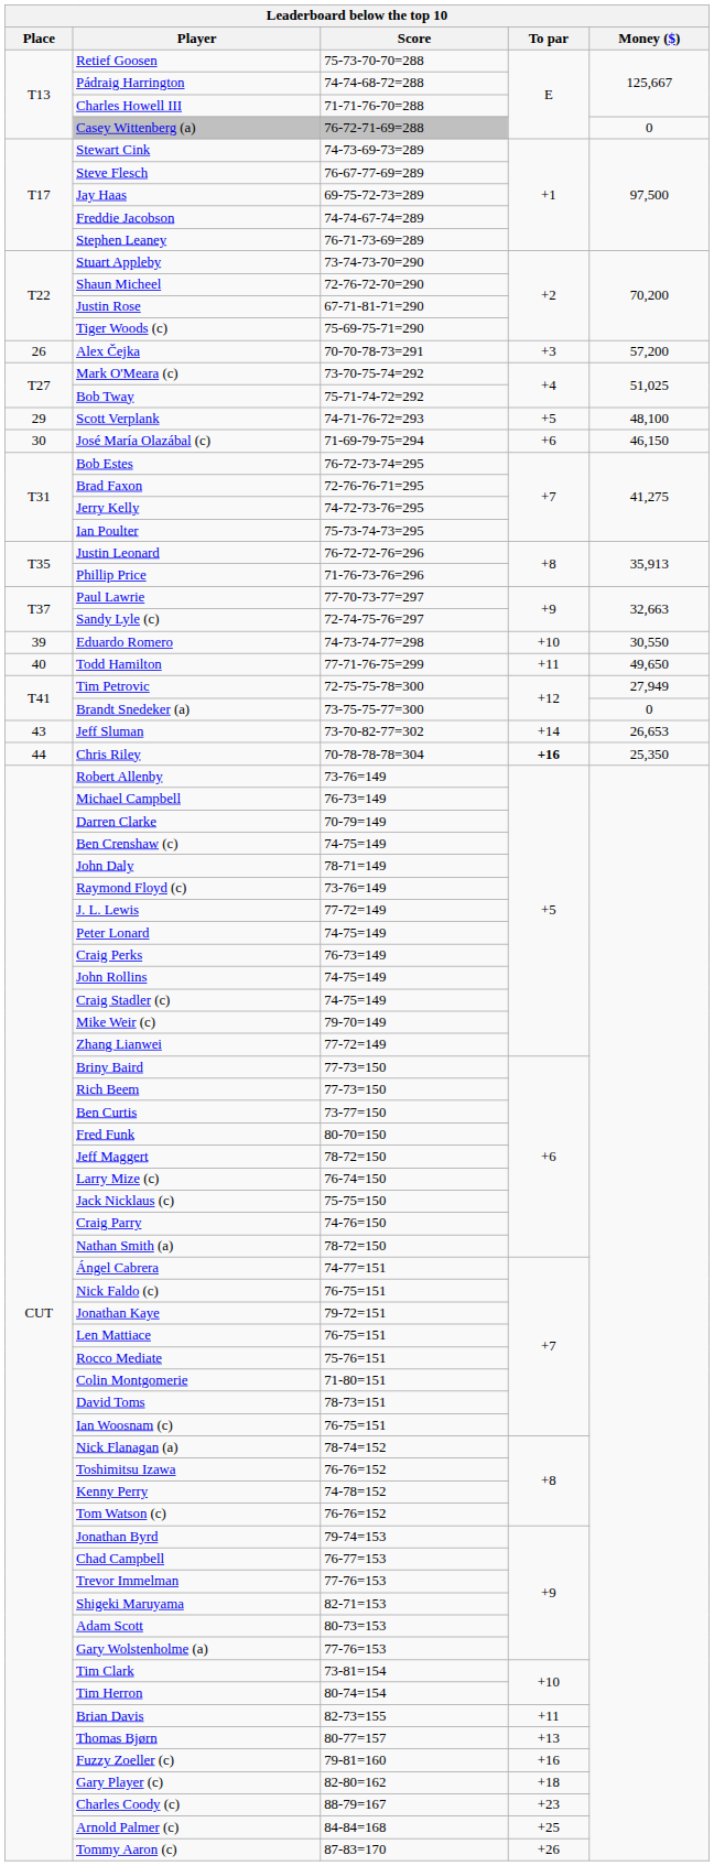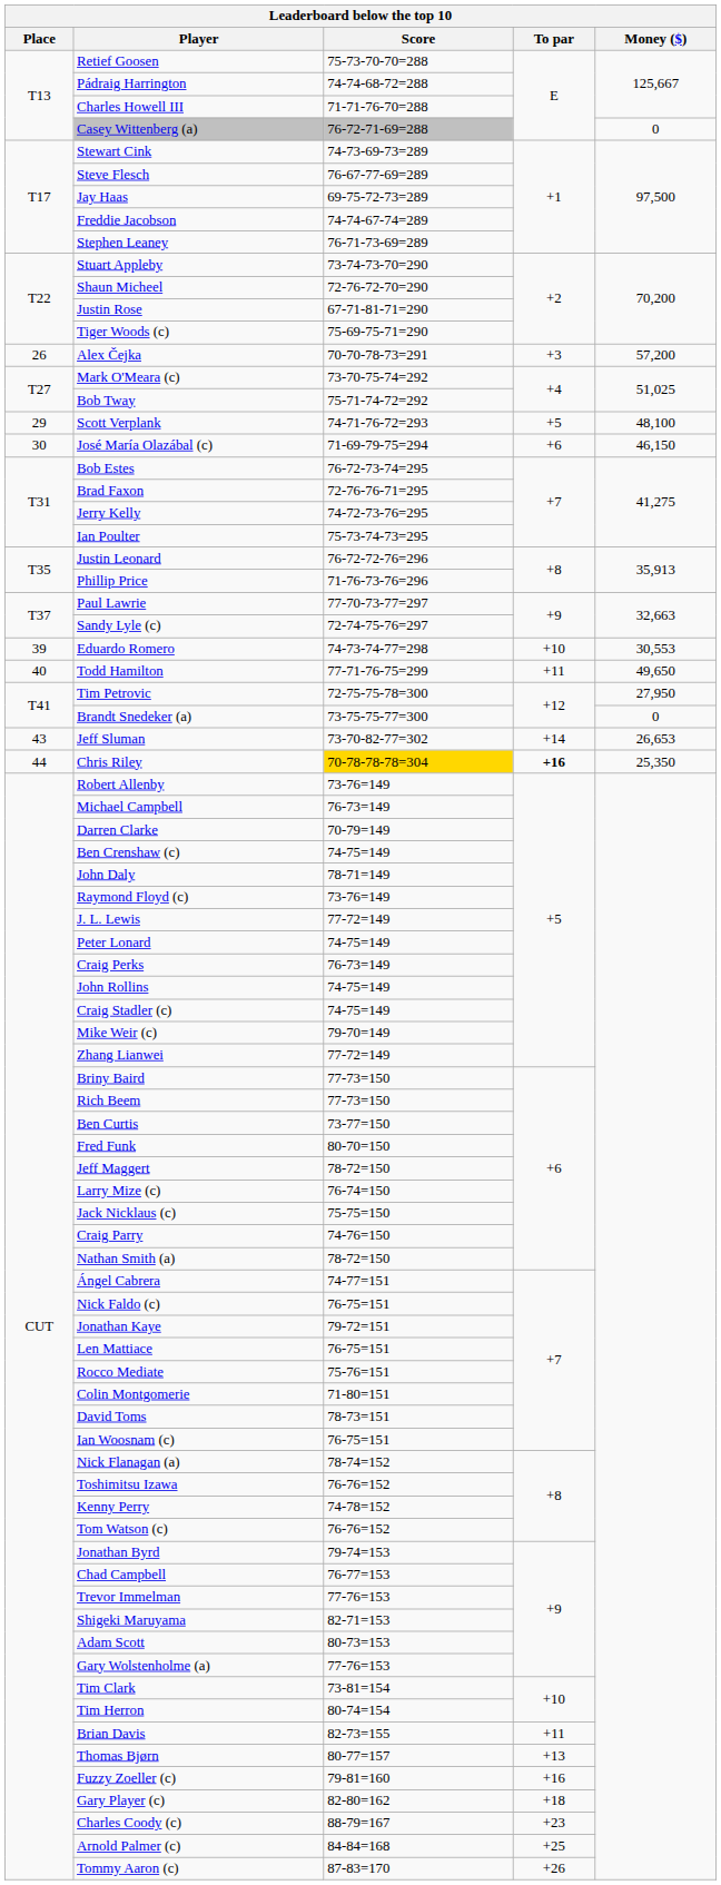Eduardo Romero | Money ($): 30,550 -> 30,553
Tim Petrovic | Money ($): 27,949 -> 27,950
Chris Riley | Score: no background -> gold background
